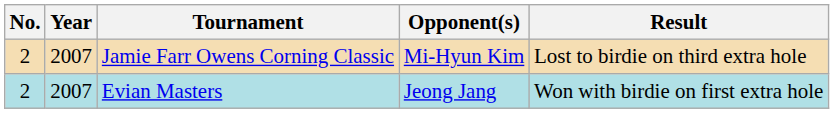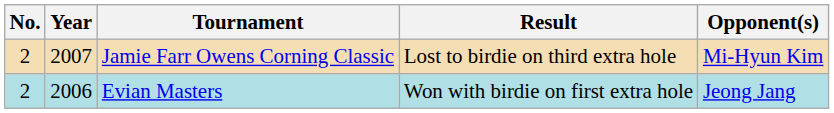columns swapped: Opponent(s) <-> Result
Evian Masters | Year: 2007 -> 2006
